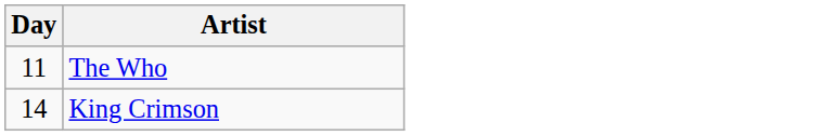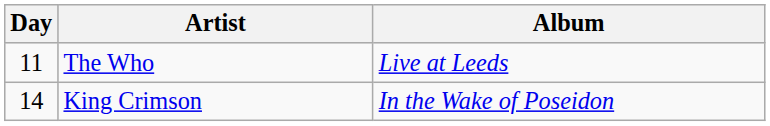+ column: Album | Live at Leeds | In the Wake of Poseidon
